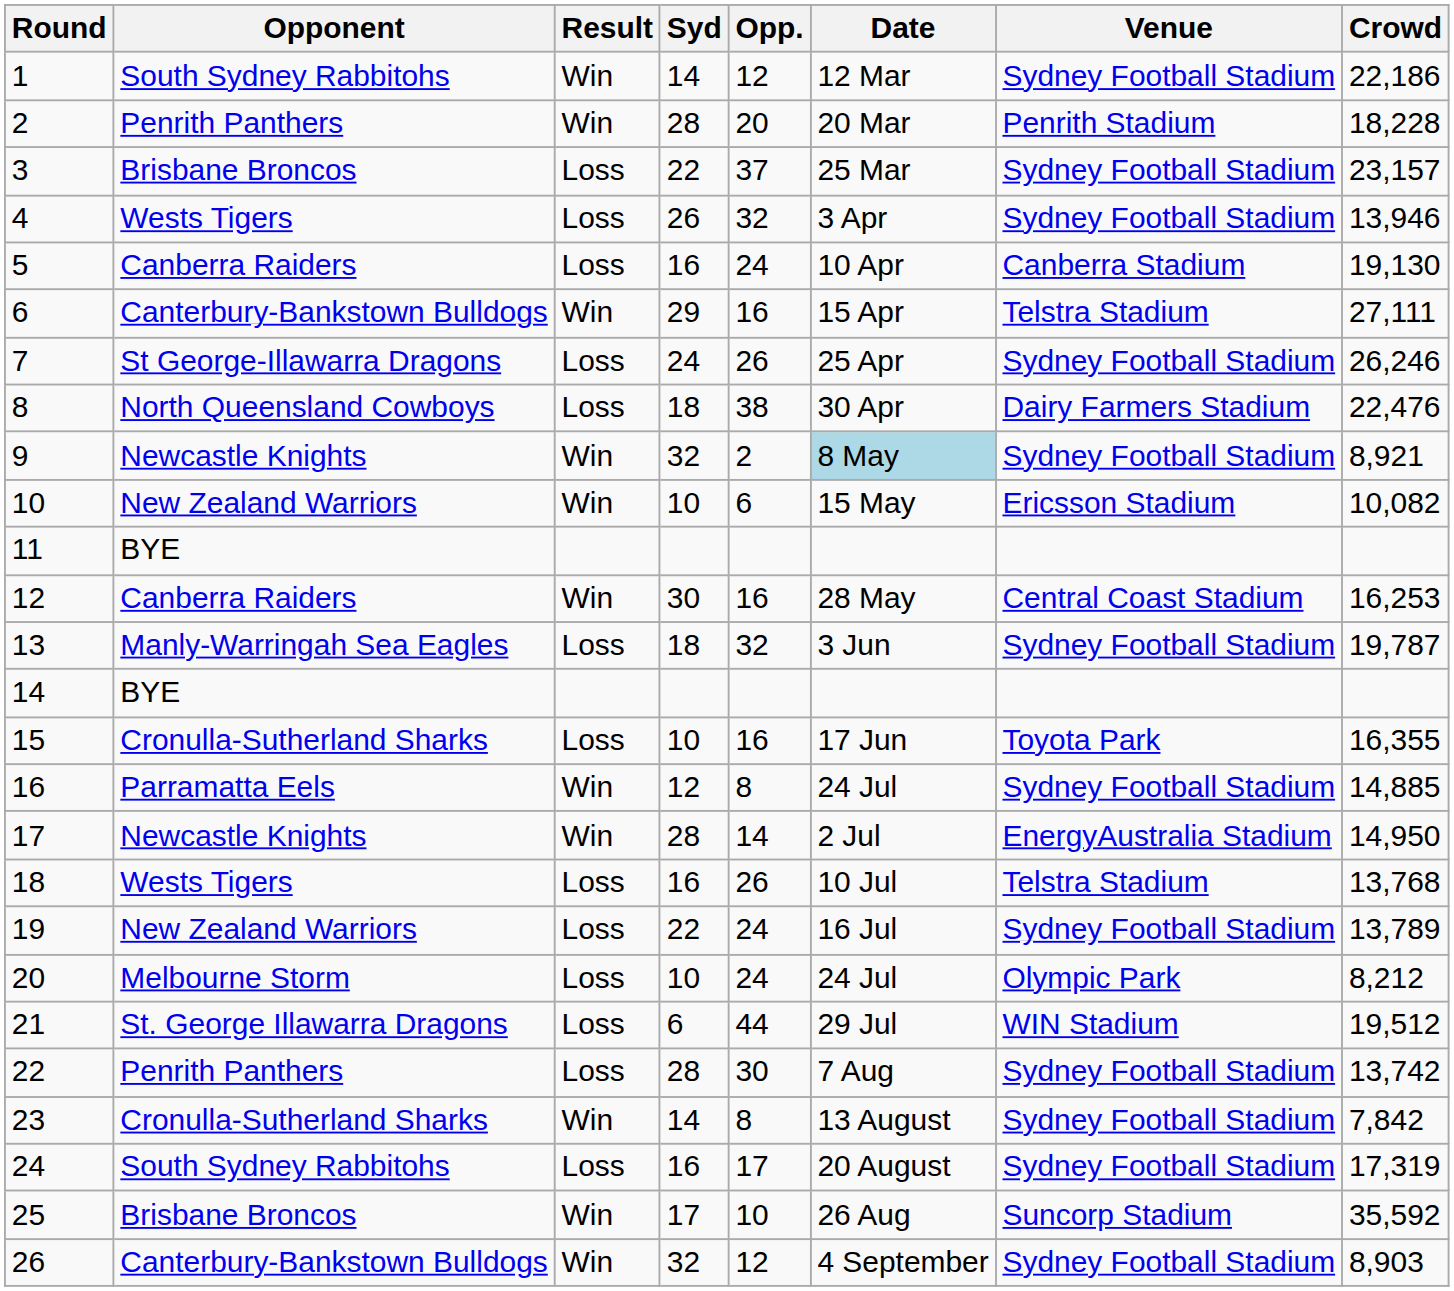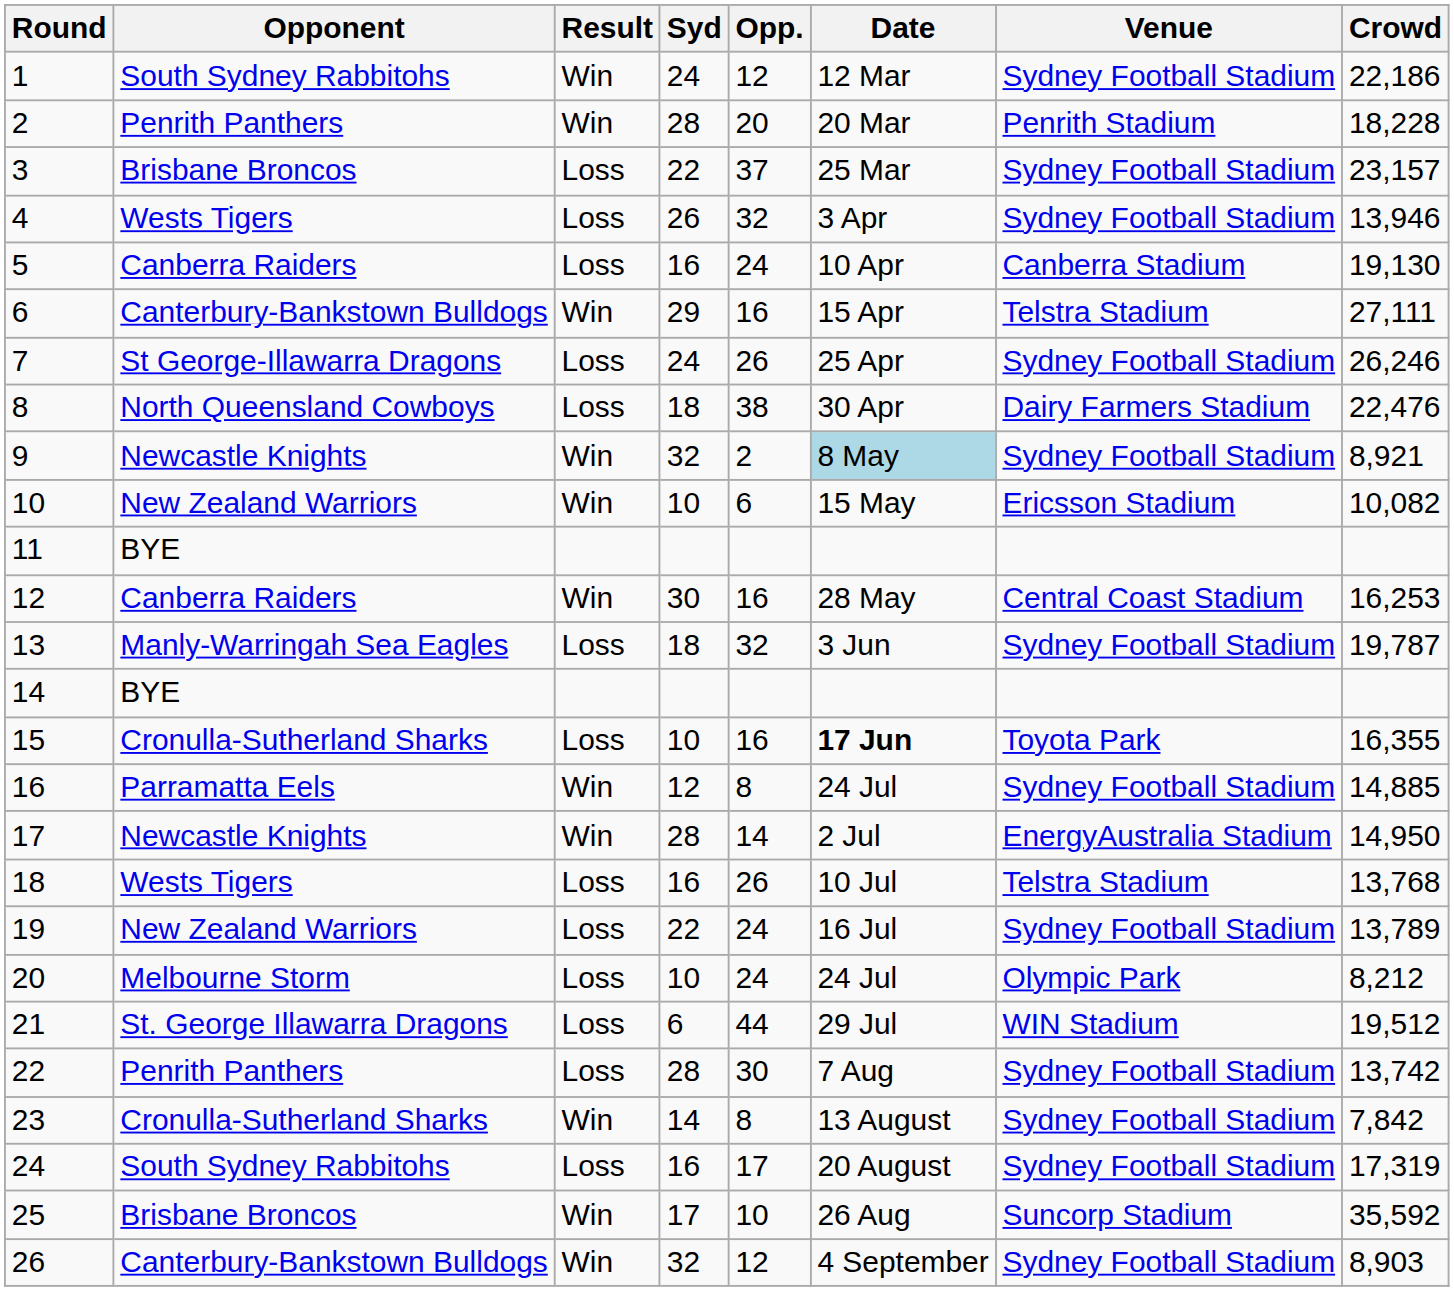1 | Syd: 14 -> 24
15 | Date: normal -> bold
